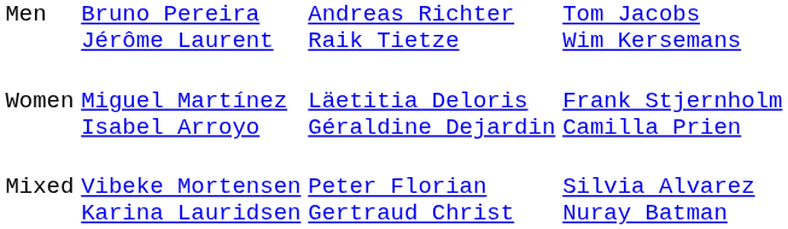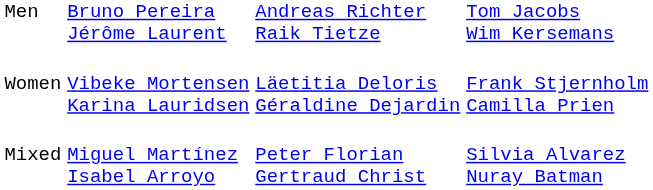Women | column 2: Miguel Martínez Isabel Arroyo -> Vibeke Mortensen Karina Lauridsen
Mixed | column 2: Vibeke Mortensen Karina Lauridsen -> Miguel Martínez Isabel Arroyo
